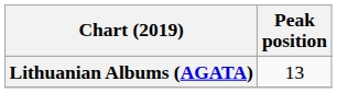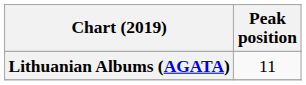Lithuanian Albums (AGATA) | Peak position: 13 -> 11
